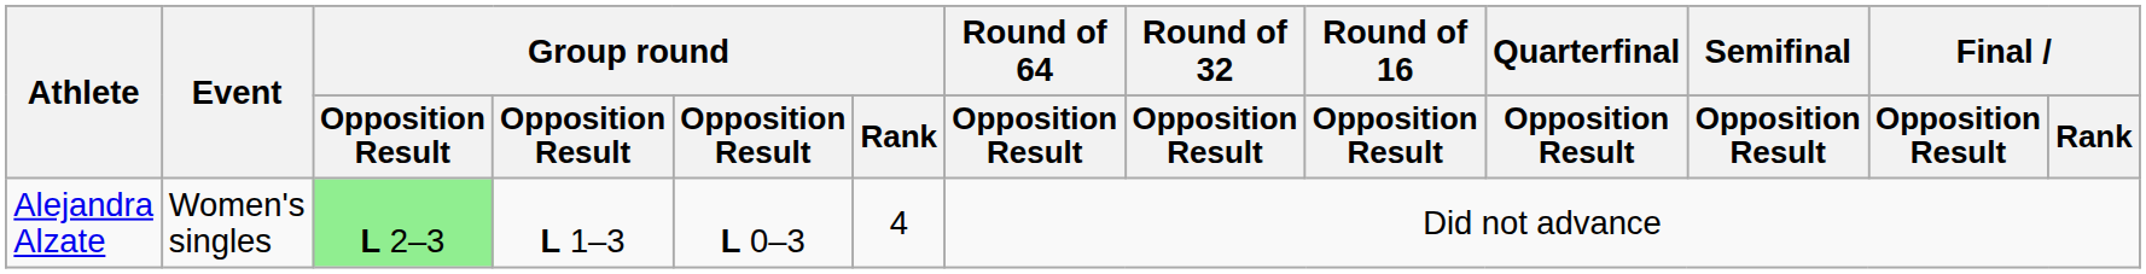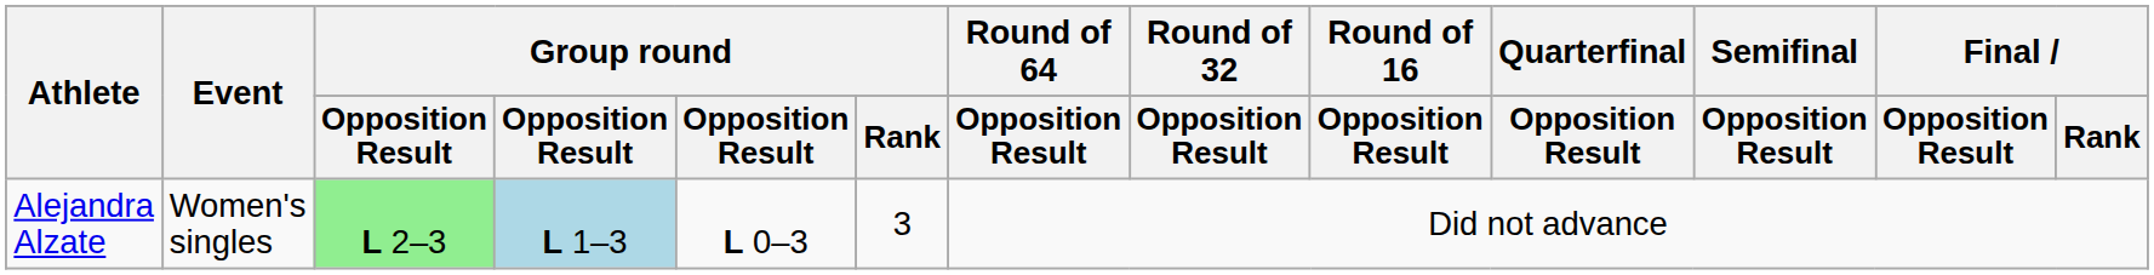Alejandra Alzate | column 4: no background -> lightblue background
Alejandra Alzate | Group round / Rank: 4 -> 3
